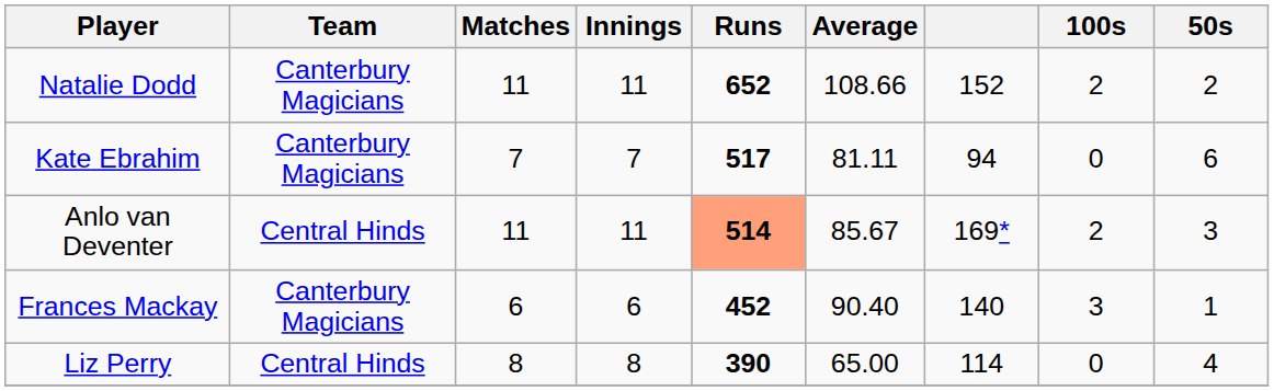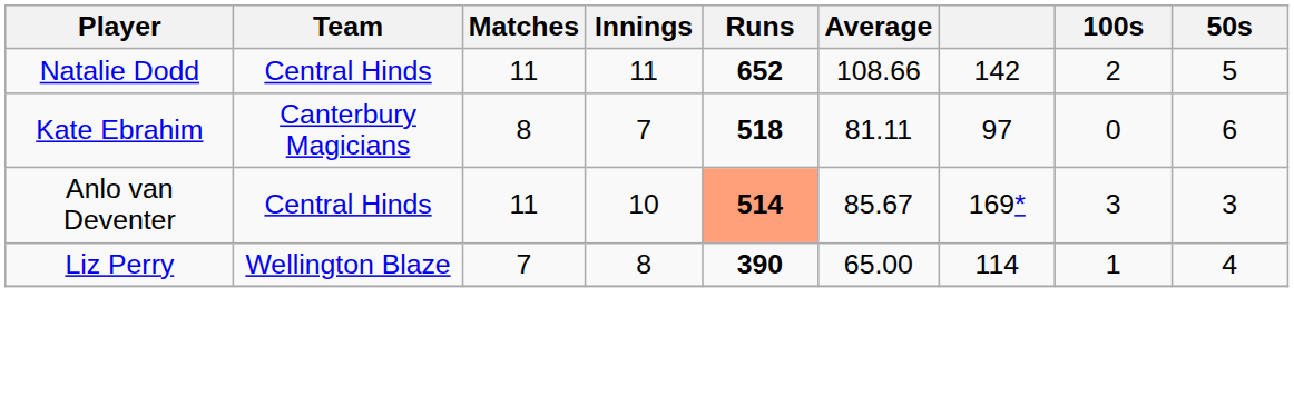Natalie Dodd | Team: Canterbury Magicians -> Central Hinds
Natalie Dodd | column 7: 152 -> 142
Natalie Dodd | 50s: 2 -> 5
Kate Ebrahim | Matches: 7 -> 8
Kate Ebrahim | Runs: 517 -> 518
Kate Ebrahim | column 7: 94 -> 97
Anlo van Deventer | Innings: 11 -> 10
Anlo van Deventer | 100s: 2 -> 3
- row: Frances Mackay | Canterbury Magicians | 6 | 6 | 452 | 90.40 | 140 | 3 | 1
Liz Perry | Team: Central Hinds -> Wellington Blaze
Liz Perry | Matches: 8 -> 7
Liz Perry | 100s: 0 -> 1
